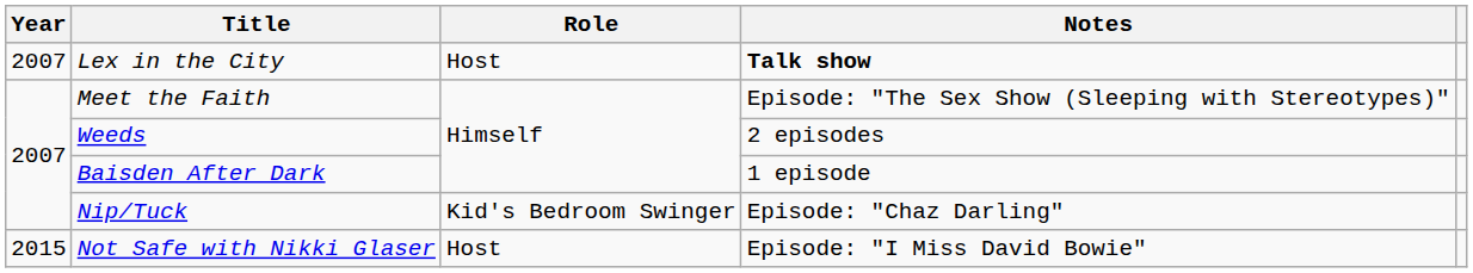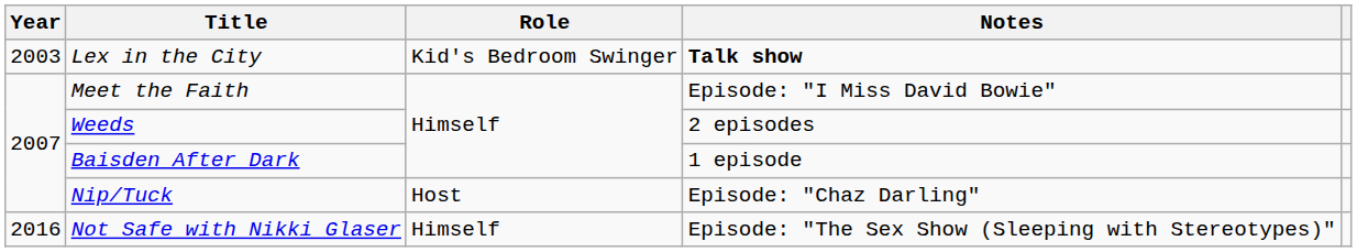Lex in the City | Year: 2007 -> 2003
Lex in the City | Role: Host -> Kid's Bedroom Swinger
Meet the Faith | Notes: Episode: "The Sex Show (Sleeping with Stereotypes)" -> Episode: "I Miss David Bowie"
Nip/Tuck | Role: Kid's Bedroom Swinger -> Host
Not Safe with Nikki Glaser | Year: 2015 -> 2016
Not Safe with Nikki Glaser | Role: Host -> Himself
Not Safe with Nikki Glaser | Notes: Episode: "I Miss David Bowie" -> Episode: "The Sex Show (Sleeping with Stereotypes)"
